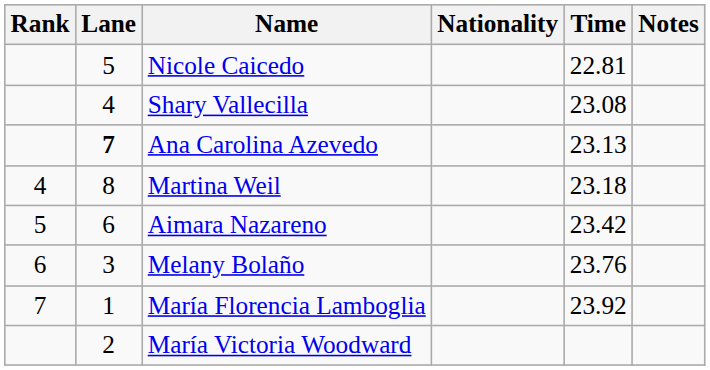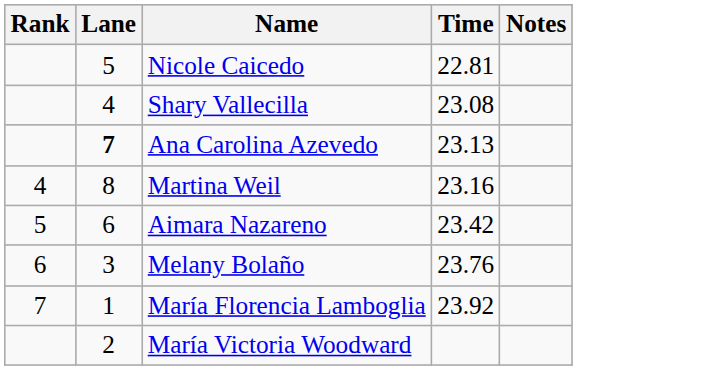- column: Nationality
Martina Weil | Time: 23.18 -> 23.16
